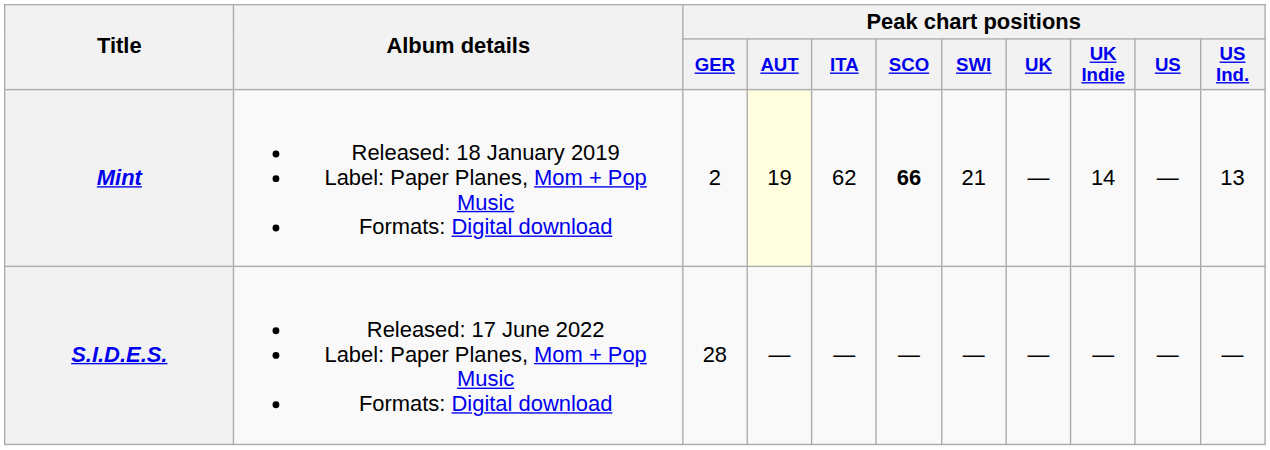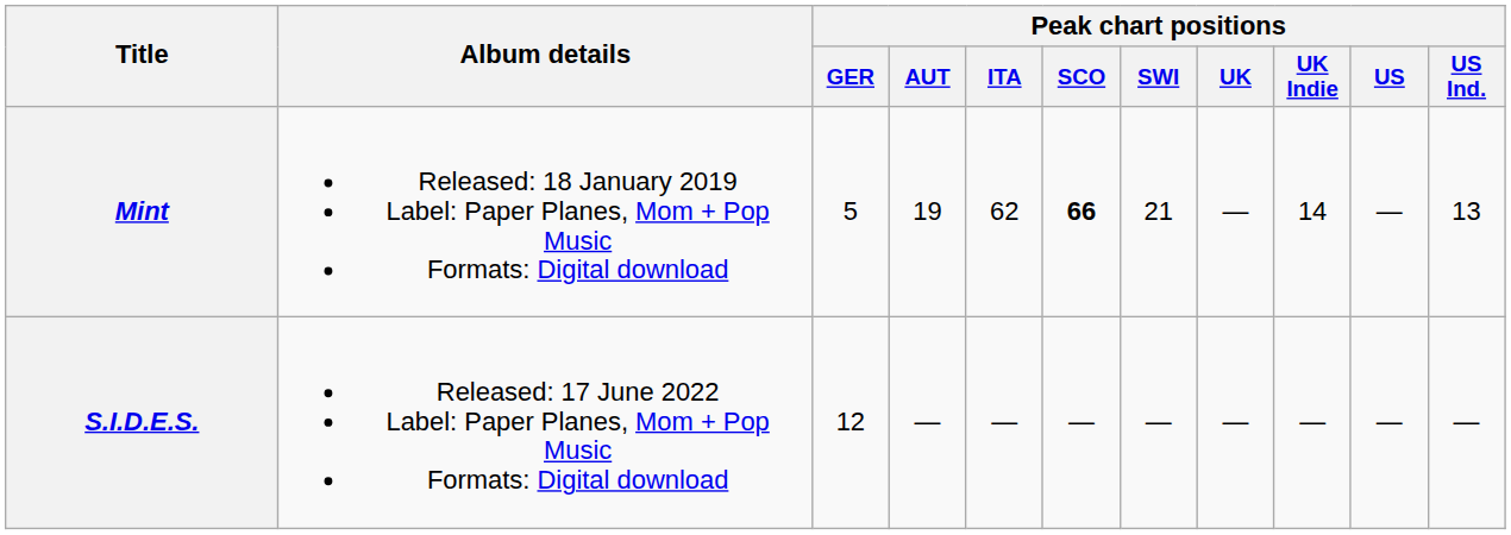Mint | Peak chart positions / GER: 2 -> 5
Mint | Peak chart positions / AUT: lightyellow background -> no background
S.I.D.E.S. | Peak chart positions / GER: 28 -> 12
